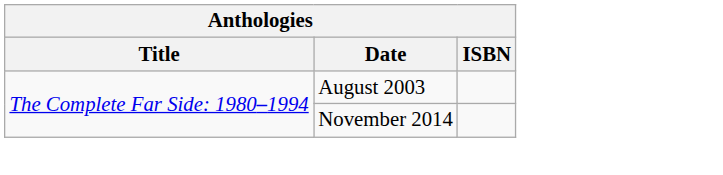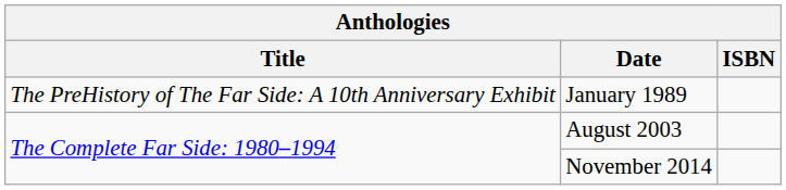+ row: The PreHistory of The Far Side: A 10th Anniversary Exhibit | January 1989
